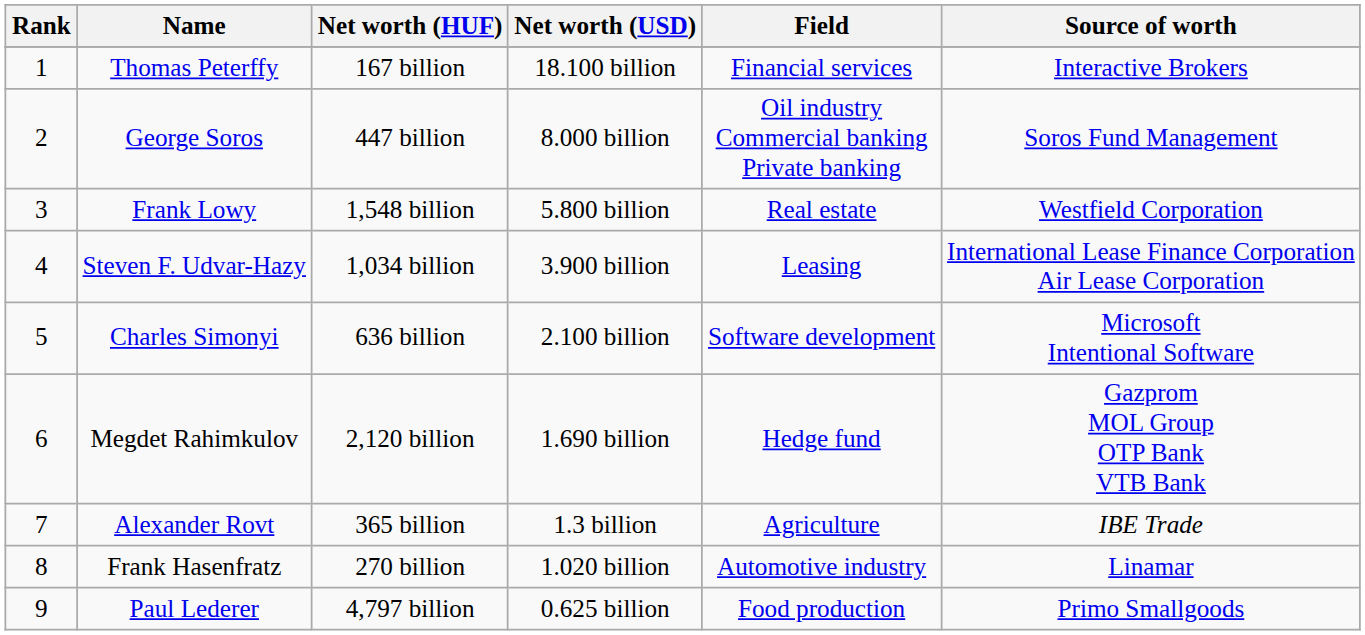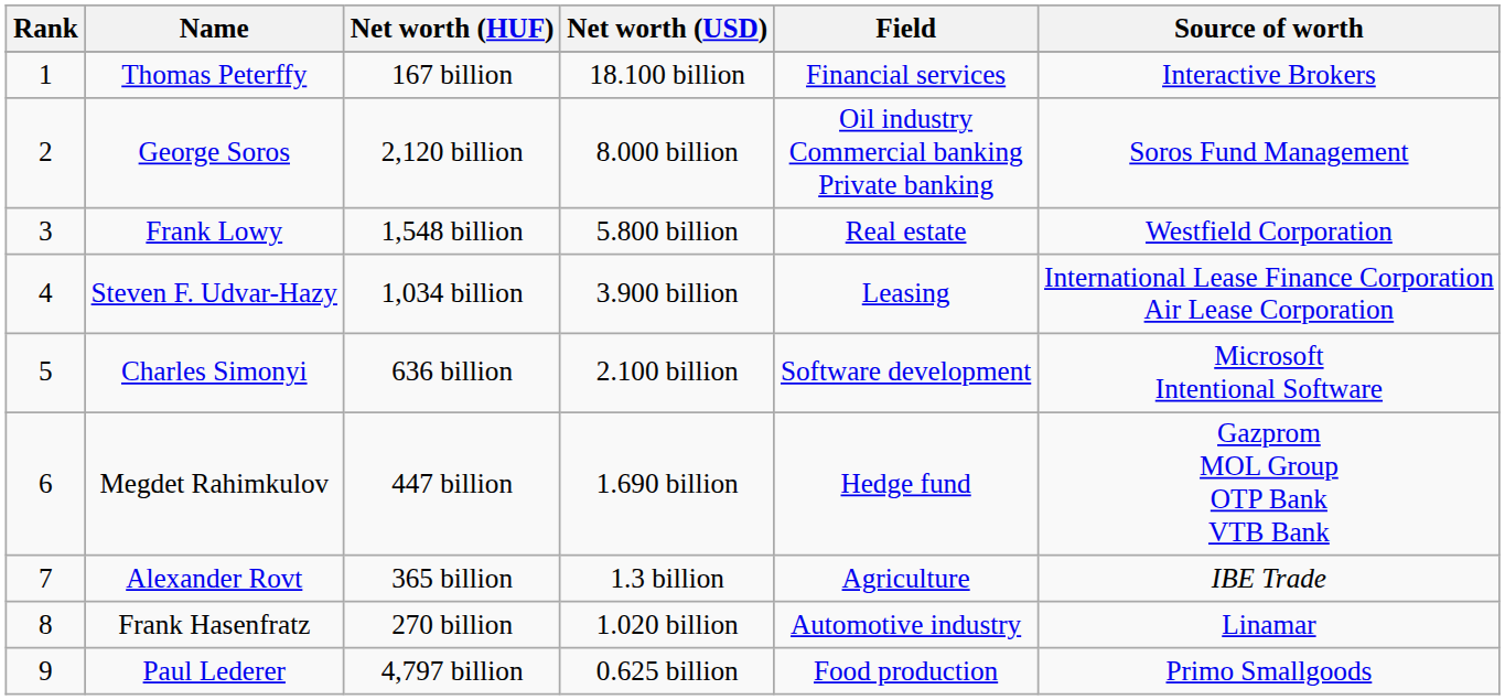George Soros | Net worth (HUF): 447 billion -> 2,120 billion
Megdet Rahimkulov | Net worth (HUF): 2,120 billion -> 447 billion
